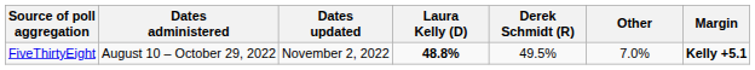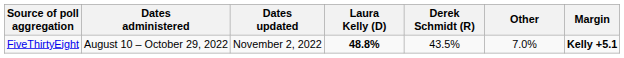FiveThirtyEight | Derek Schmidt (R): 49.5% -> 43.5%
